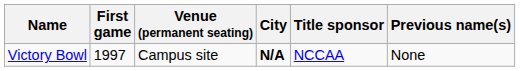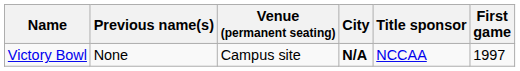columns swapped: First game <-> Previous name(s)
